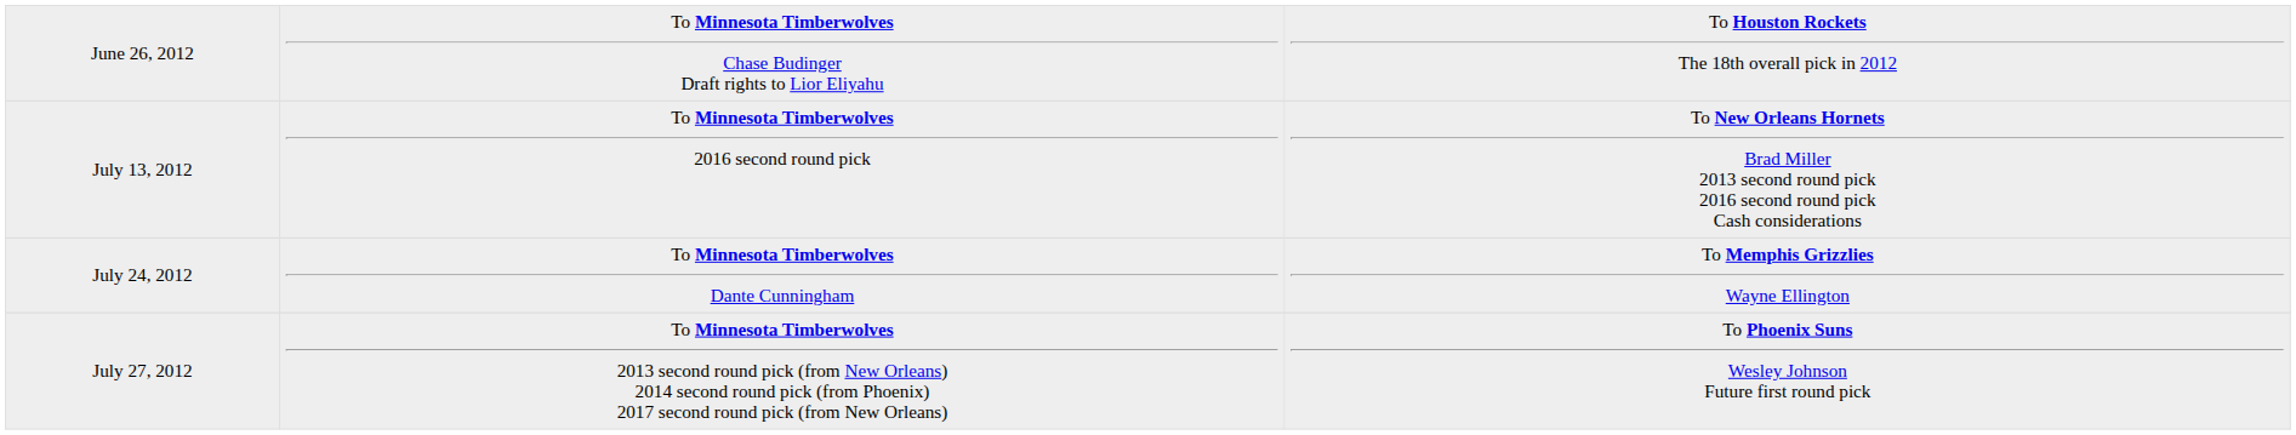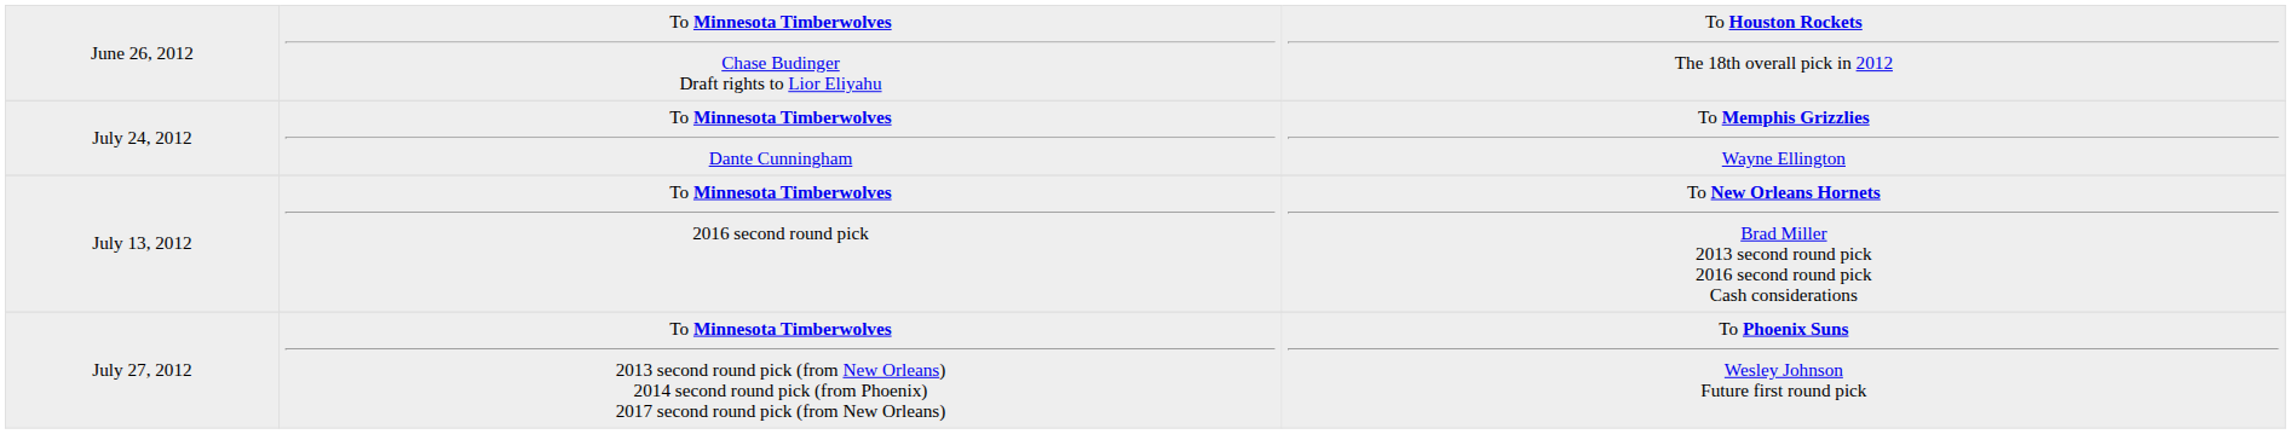rows swapped: July 13, 2012 <-> July 24, 2012
